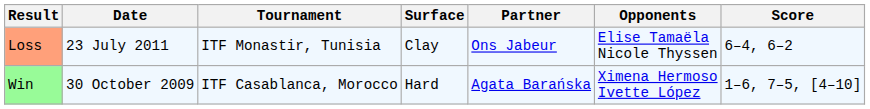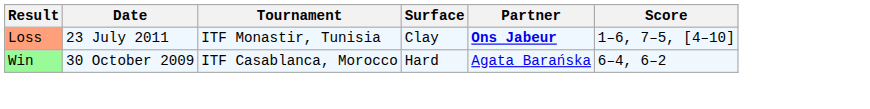- column: Opponents | Elise Tamaëla Nicole Thyssen | Ximena Hermoso Ivette López
Loss | Partner: normal -> bold
Loss | Score: 6–4, 6–2 -> 1–6, 7–5, [4–10]
Win | Score: 1–6, 7–5, [4–10] -> 6–4, 6–2
